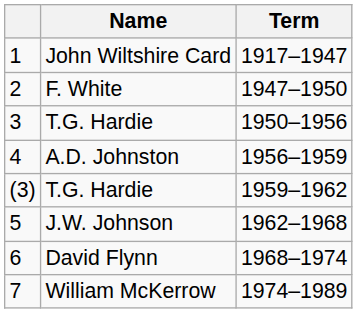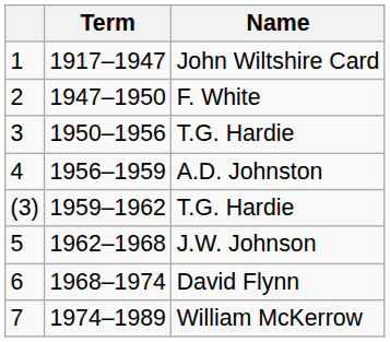columns swapped: Name <-> Term
